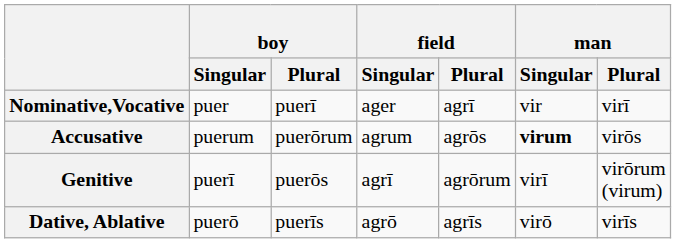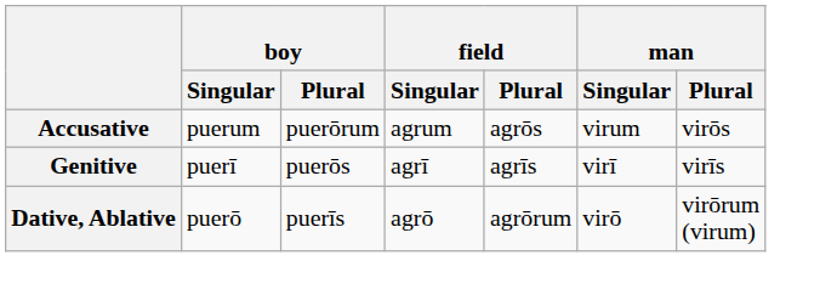- row: Nominative,Vocative | puer | puerī | ager | agrī | vir | virī
Accusative | man / Singular: bold -> normal
Genitive | field / Plural: agrōrum -> agrīs
Genitive | man / Plural: virōrum (virum) -> virīs
Dative, Ablative | field / Plural: agrīs -> agrōrum
Dative, Ablative | man / Plural: virīs -> virōrum (virum)
